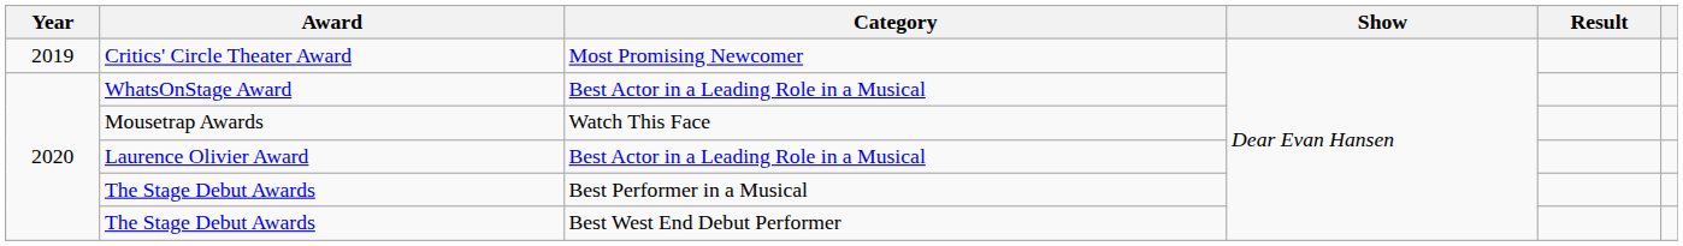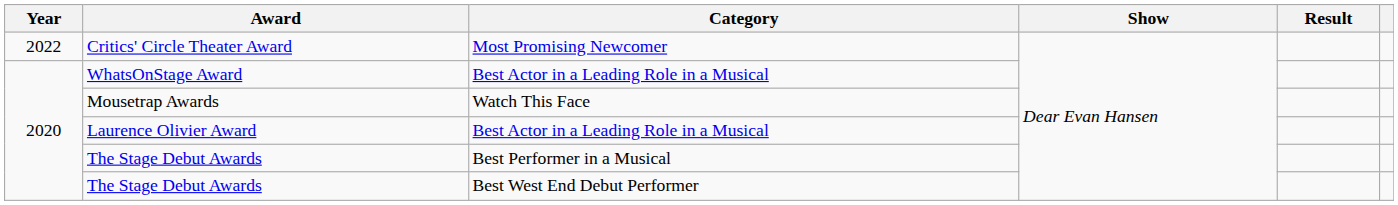Critics' Circle Theater Award | Year: 2019 -> 2022
